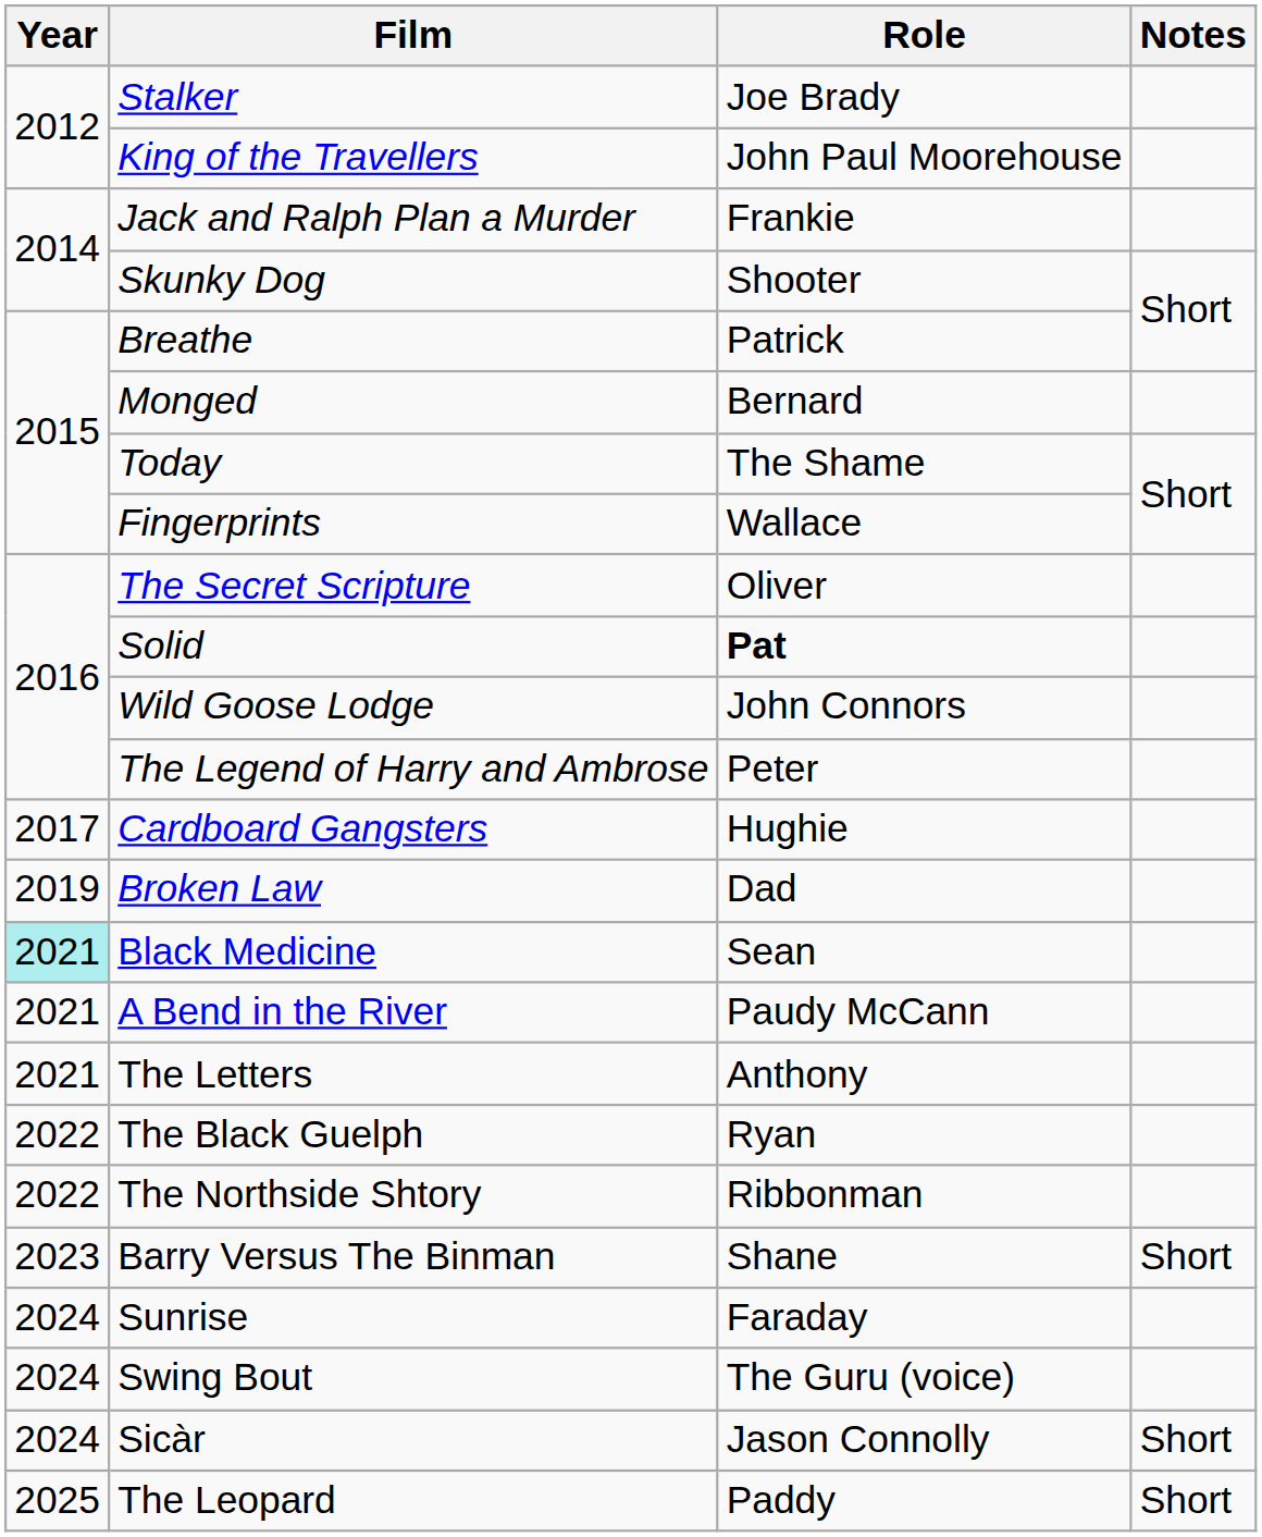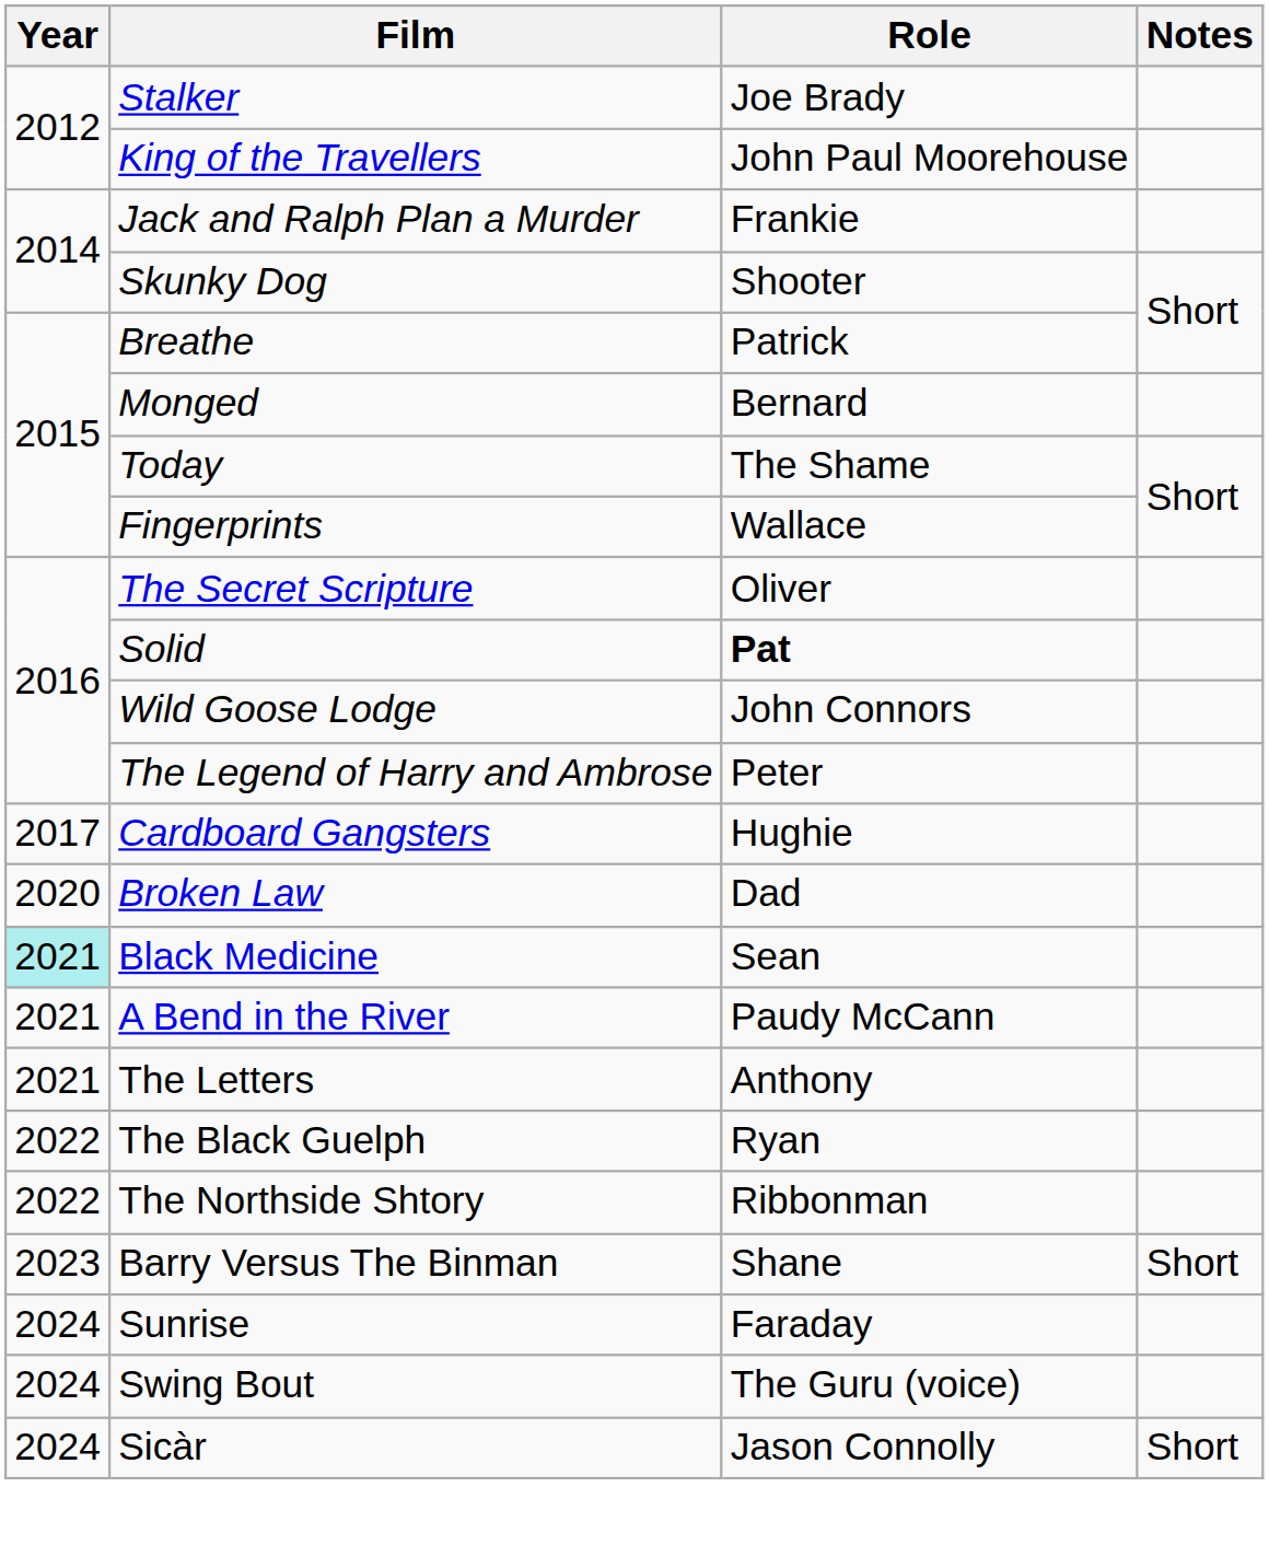Broken Law | Year: 2019 -> 2020
- row: 2025 | The Leopard | Paddy | Short
